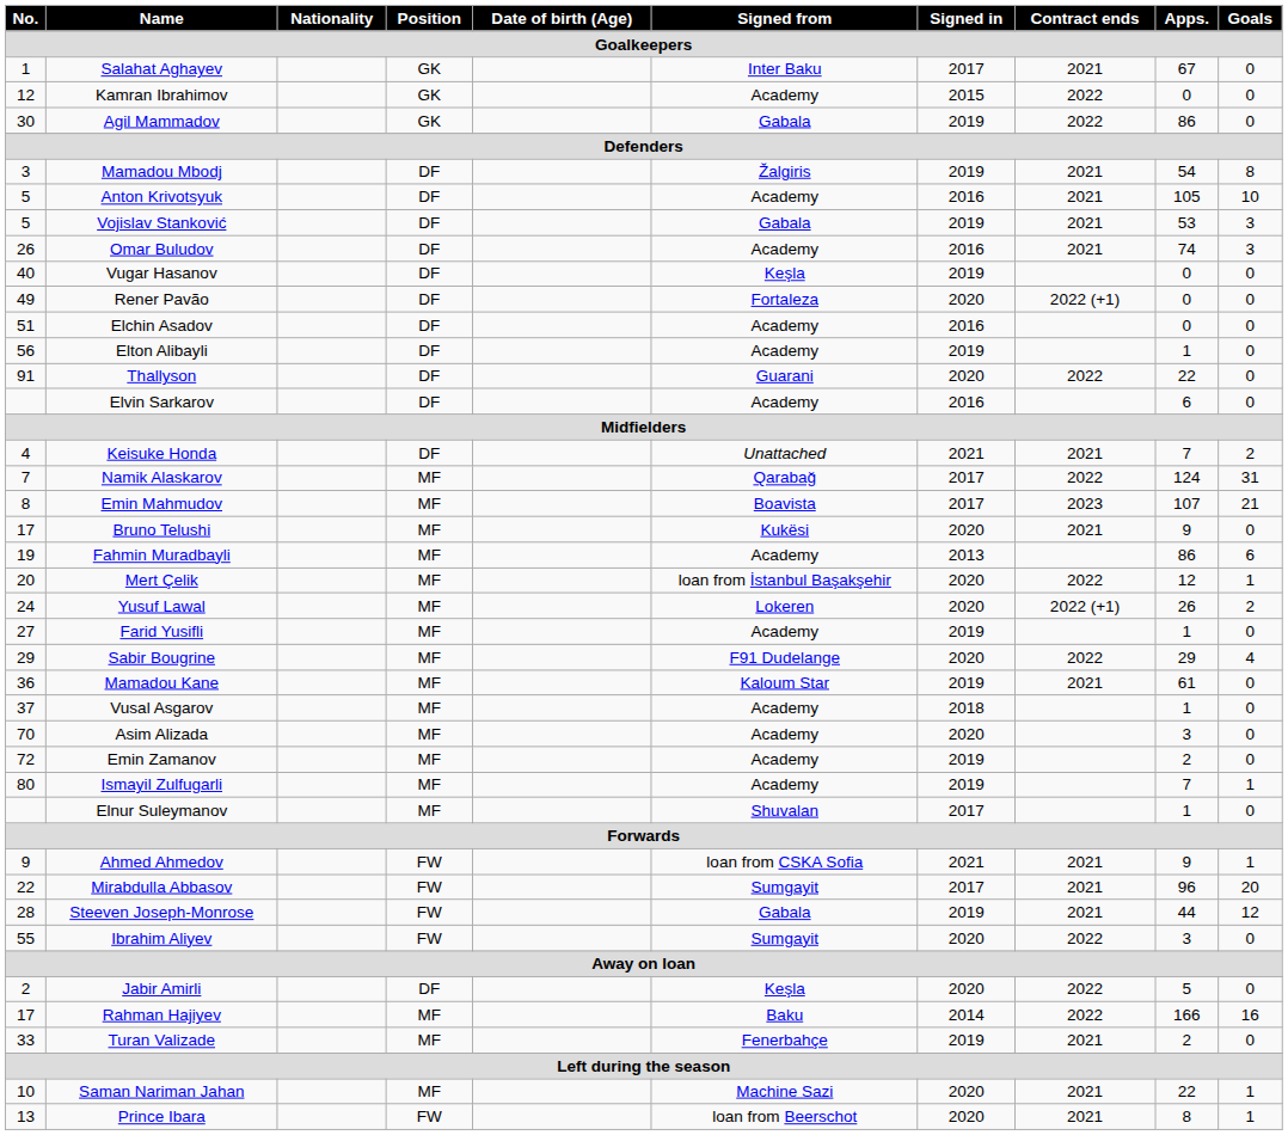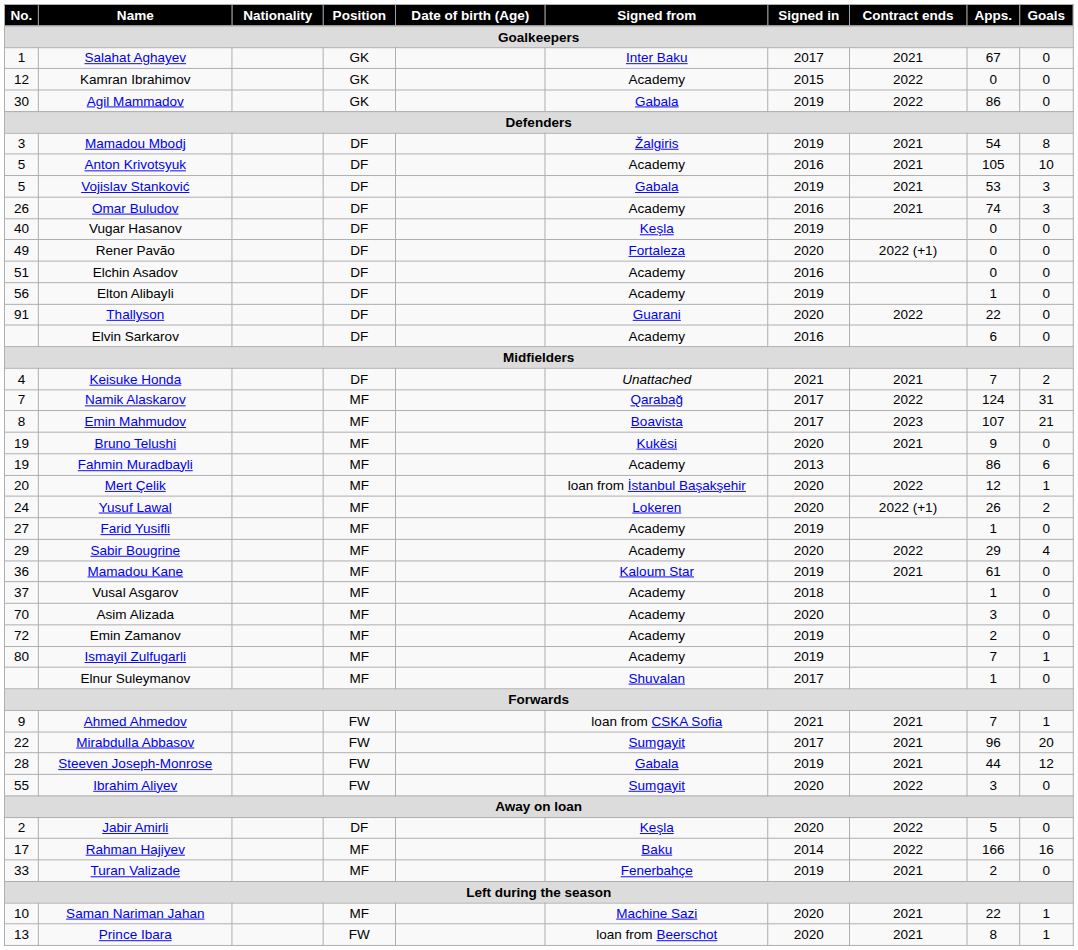Bruno Telushi | No.: 17 -> 19
Sabir Bougrine | Signed from: F91 Dudelange -> Academy
Ahmed Ahmedov | Apps.: 9 -> 7
